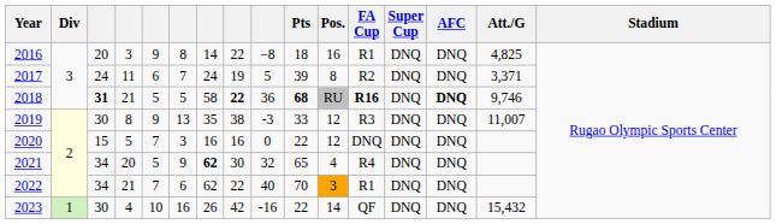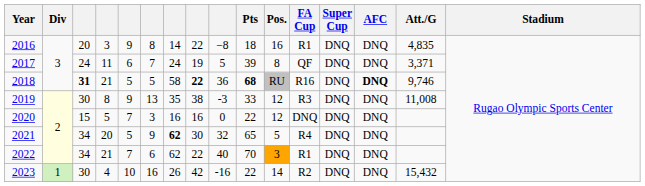2016 | Att./G: 4,825 -> 4,835
2017 | FA Cup: R2 -> QF
2018 | FA Cup: bold -> normal
2019 | Att./G: 11,007 -> 11,008
2021 | Pos.: 4 -> 5
2023 | FA Cup: QF -> R2
